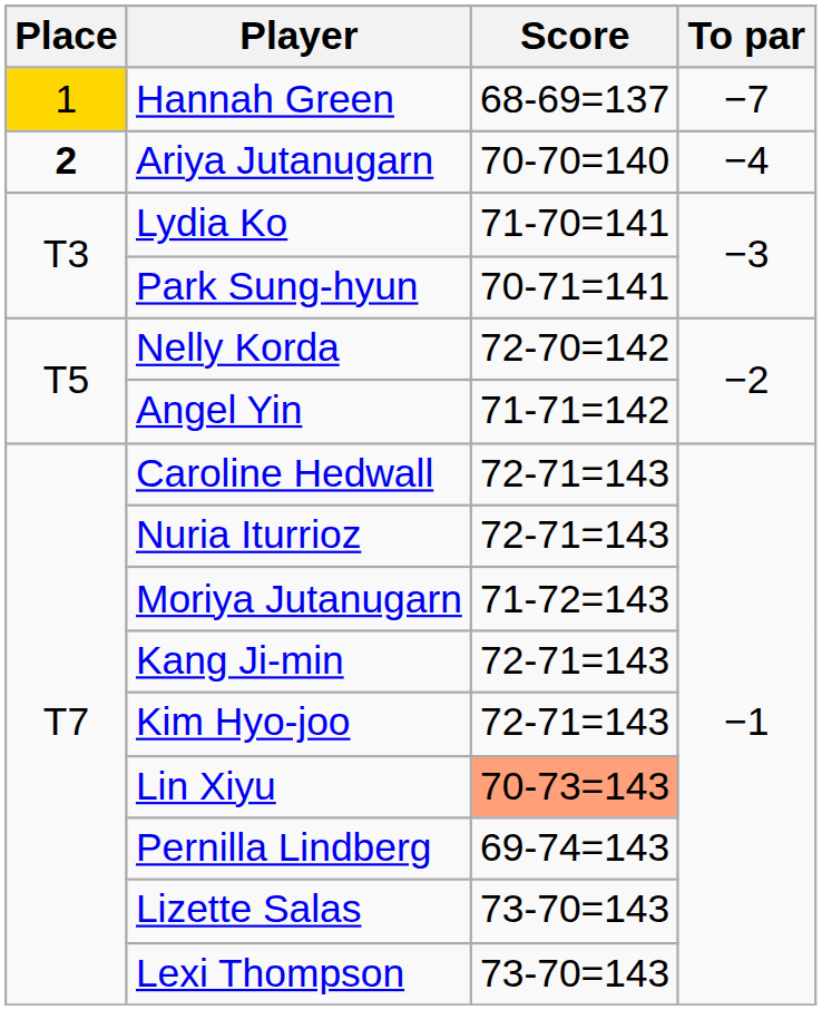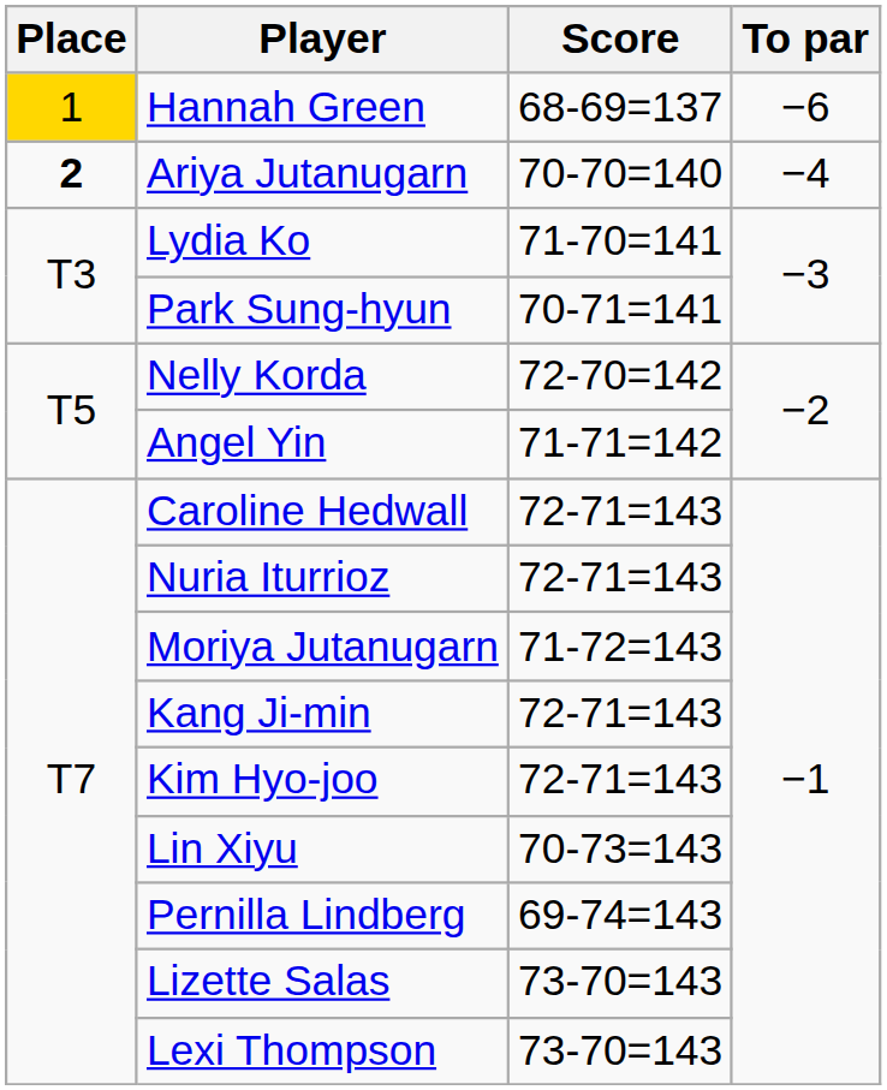Hannah Green | To par: −7 -> −6
Lin Xiyu | Score: lightsalmon background -> no background
